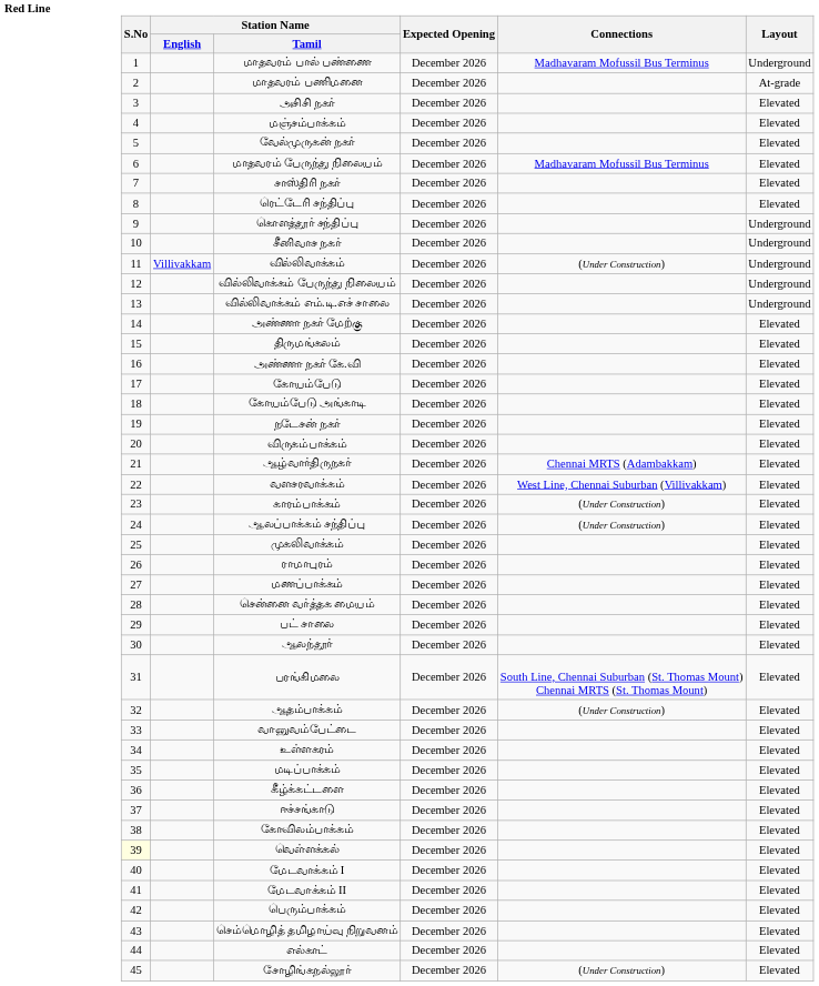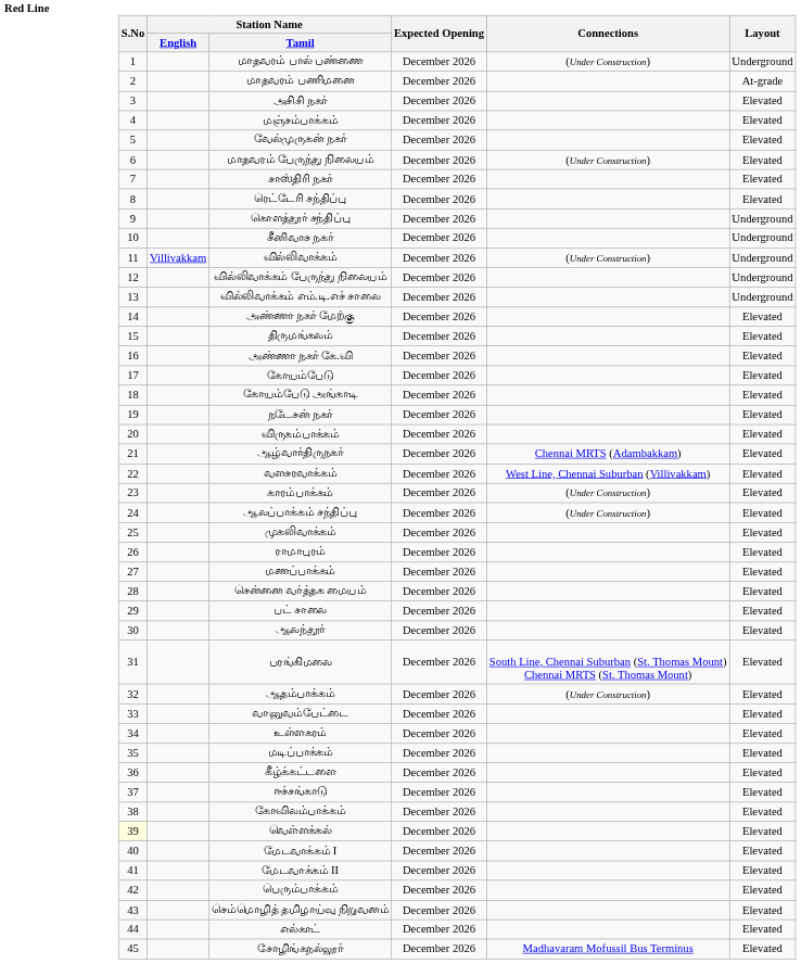மாதவரம் பால் பண்ணை | Connections: Madhavaram Mofussil Bus Terminus -> (Under Construction)
மாதவரம் பேருந்து நிலையம் | Connections: Madhavaram Mofussil Bus Terminus -> (Under Construction)
சோழிங்கநல்லூர் | Connections: (Under Construction) -> Madhavaram Mofussil Bus Terminus
